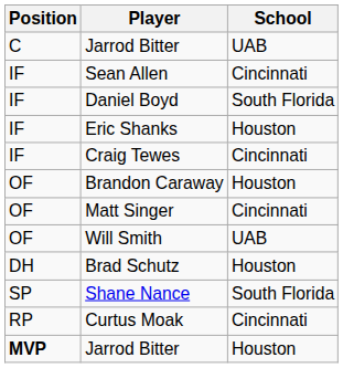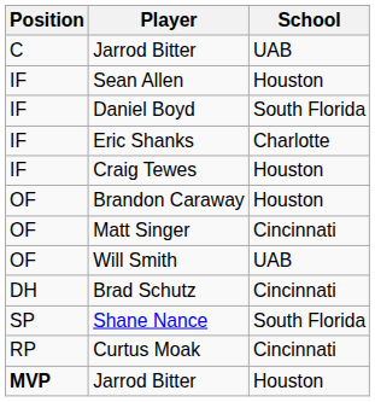Sean Allen | School: Cincinnati -> Houston
Eric Shanks | School: Houston -> Charlotte
Craig Tewes | School: Cincinnati -> Houston
Brad Schutz | School: Houston -> Cincinnati
